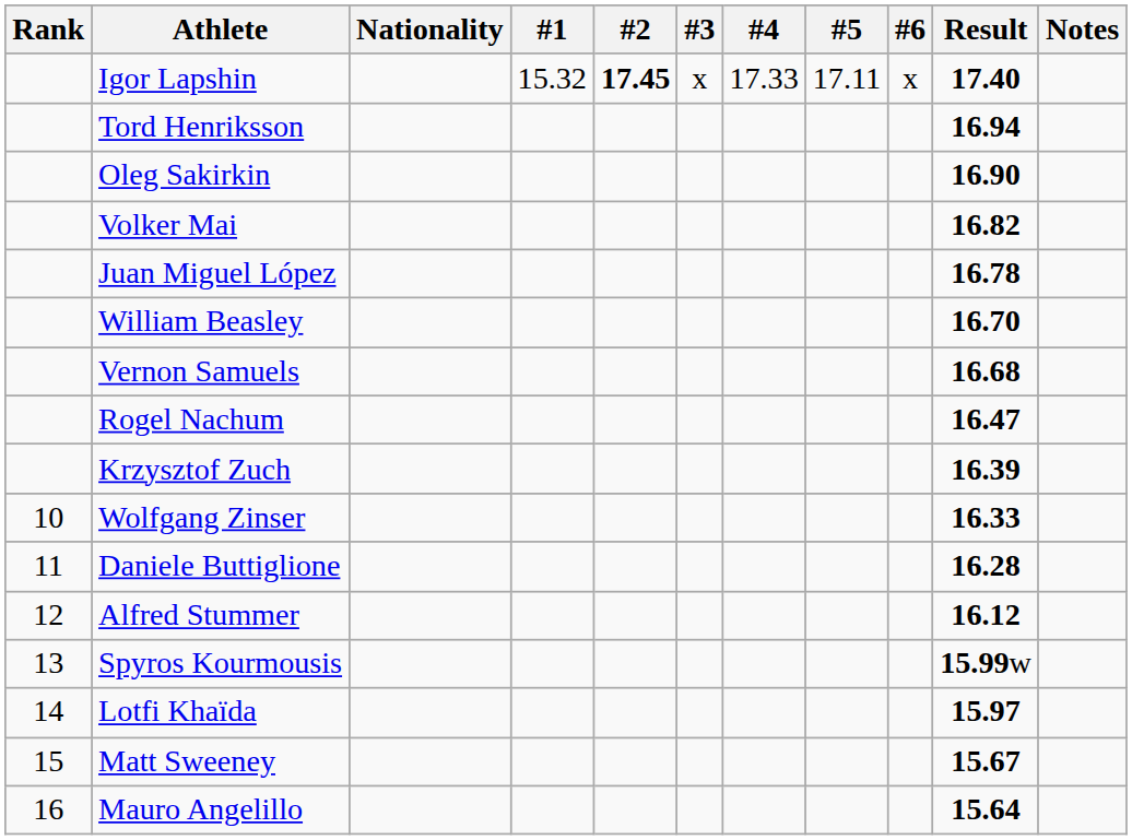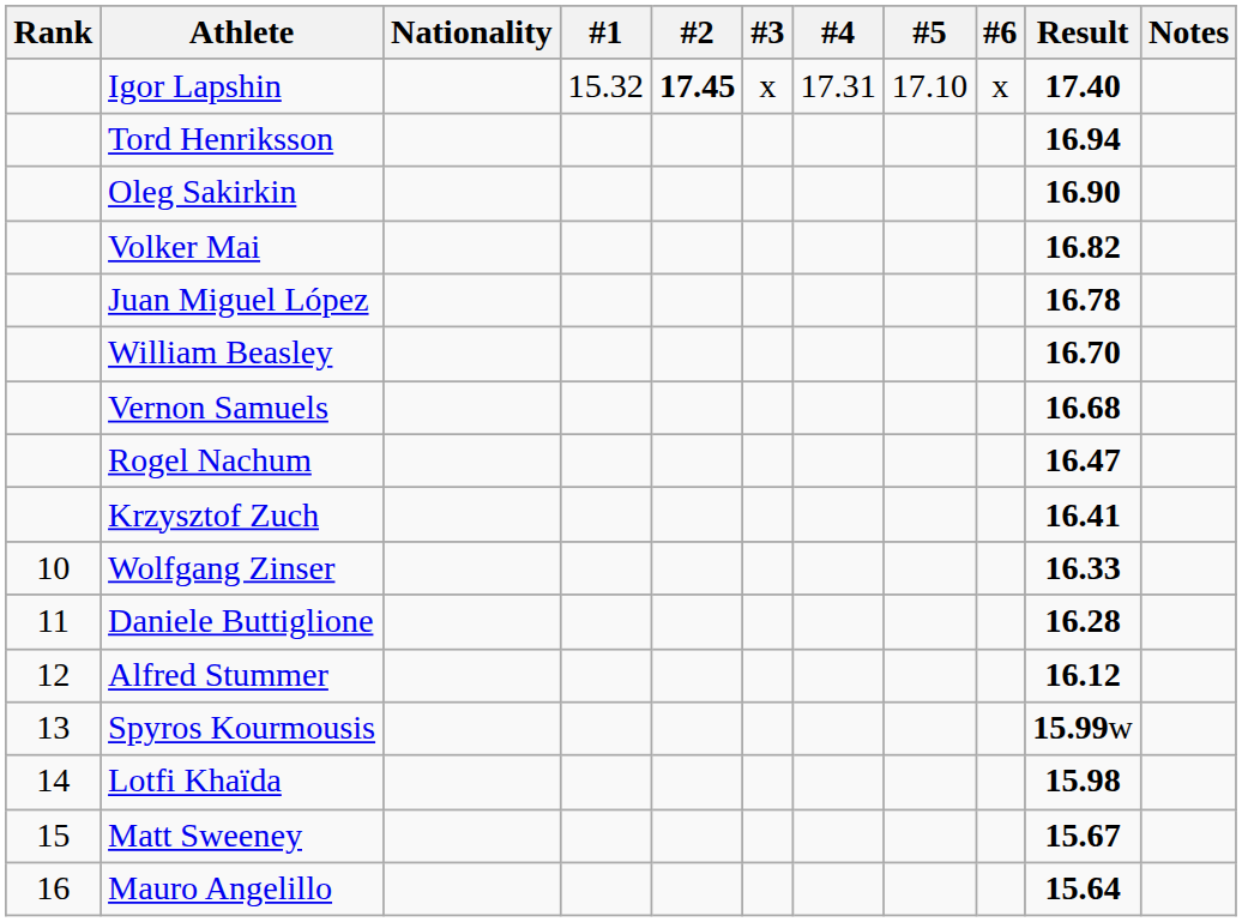Igor Lapshin | #4: 17.33 -> 17.31
Igor Lapshin | #5: 17.11 -> 17.10
Krzysztof Zuch | Result: 16.39 -> 16.41
Lotfi Khaïda | Result: 15.97 -> 15.98
